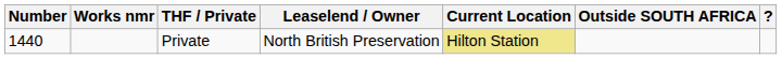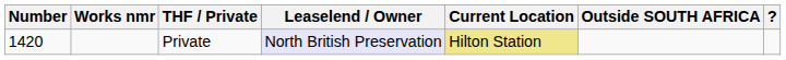Private | Number: 1440 -> 1420
Private | Leaselend / Owner: no background -> lavender background
